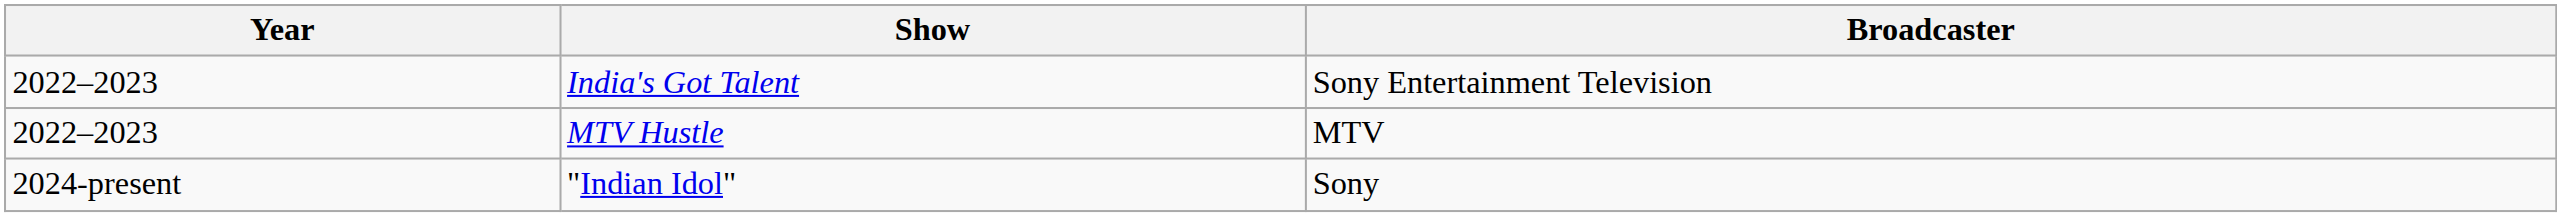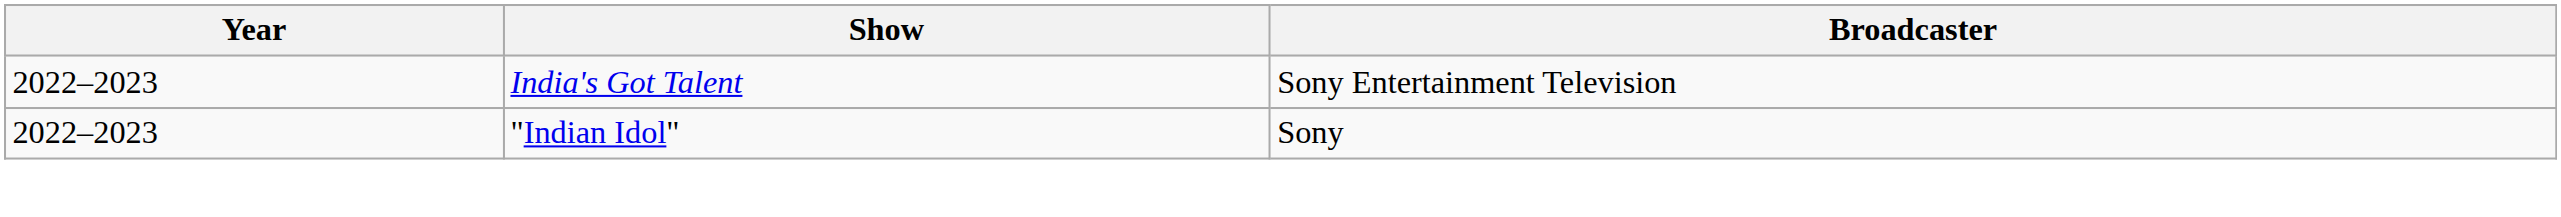- row: 2022–2023 | MTV Hustle | MTV
"Indian Idol" | Year: 2024-present -> 2022–2023
